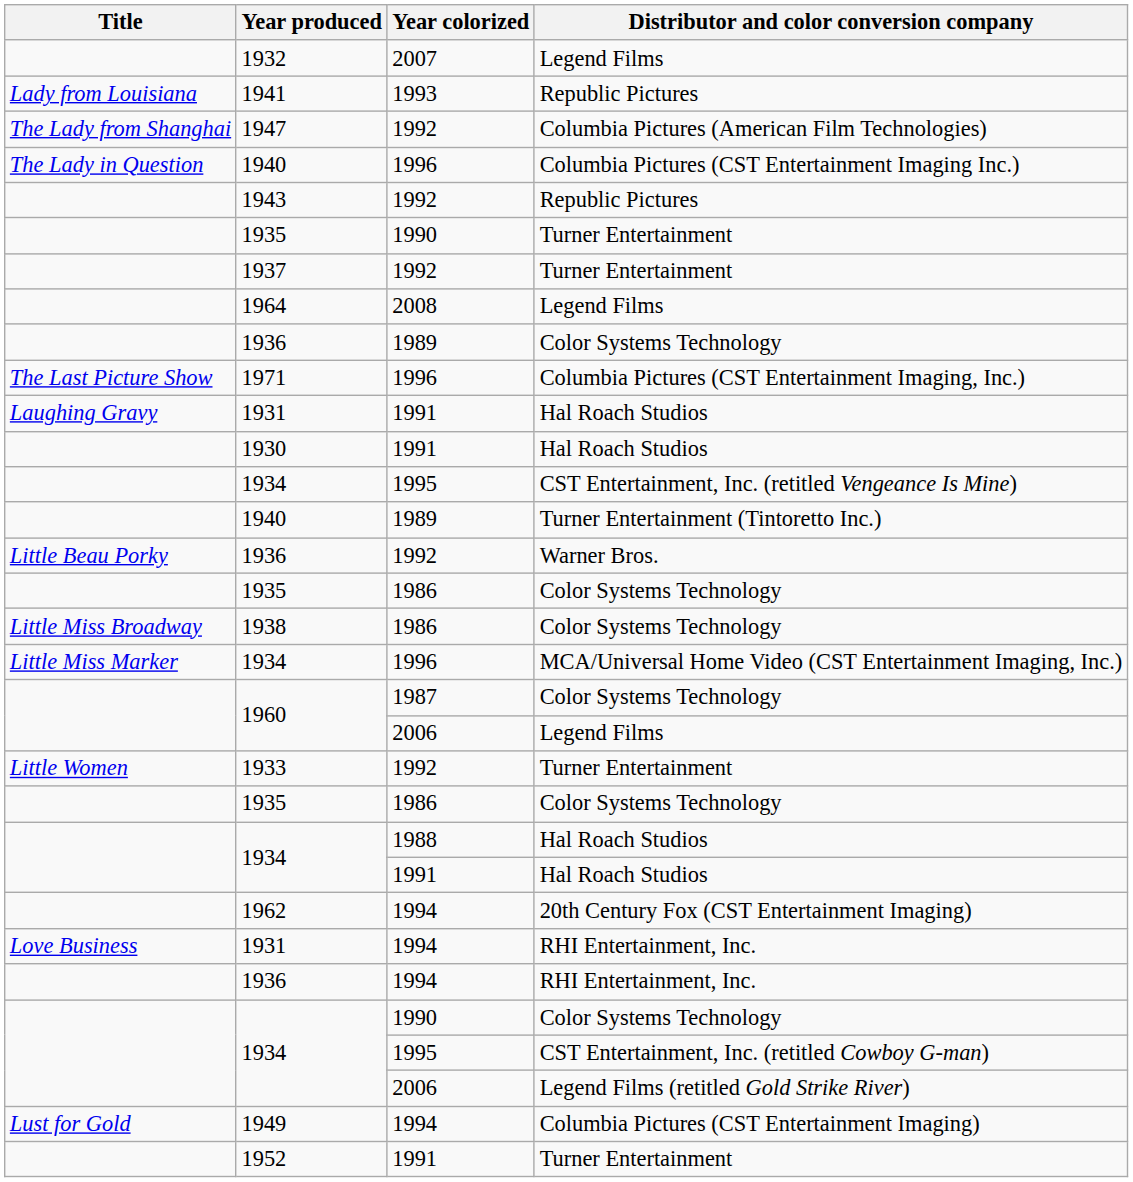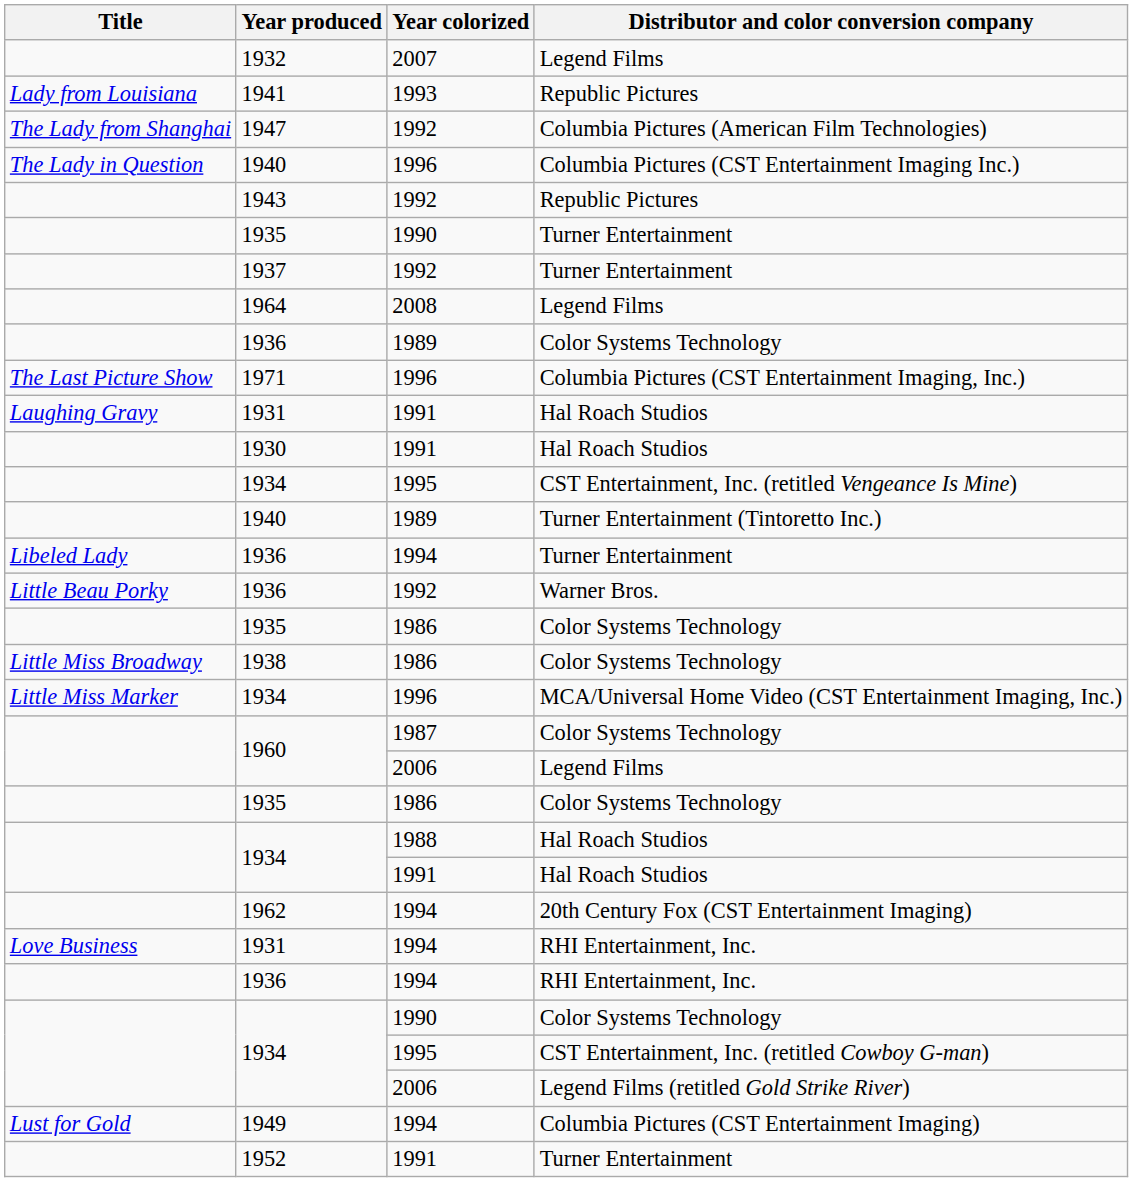+ row: Libeled Lady | 1936 | 1994 | Turner Entertainment
- row: Little Women | 1933 | 1992 | Turner Entertainment
